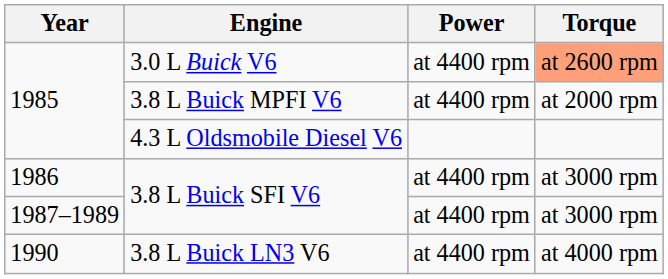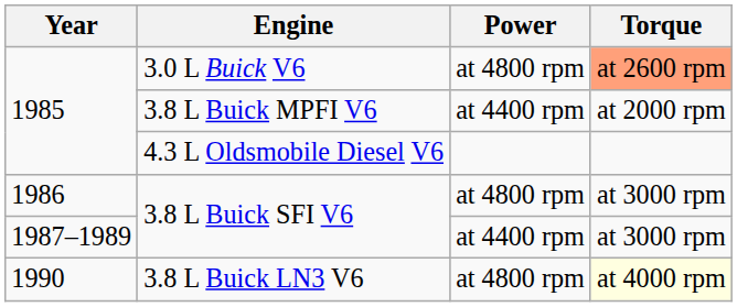3.0 L Buick V6 | Power: at 4400 rpm -> at 4800 rpm
1986 / 3.8 L Buick SFI V6 | Power: at 4400 rpm -> at 4800 rpm
3.8 L Buick LN3 V6 | Power: at 4400 rpm -> at 4800 rpm
3.8 L Buick LN3 V6 | Torque: no background -> lightyellow background
